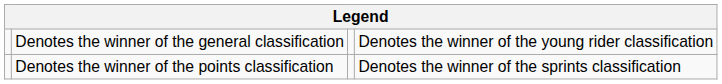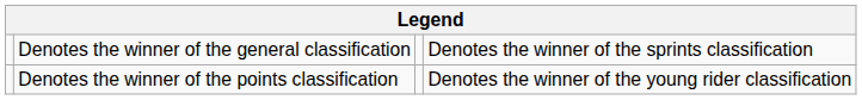Denotes the winner of the general classification | column 4: Denotes the winner of the young rider classification -> Denotes the winner of the sprints classification
Denotes the winner of the points classification | column 4: Denotes the winner of the sprints classification -> Denotes the winner of the young rider classification
